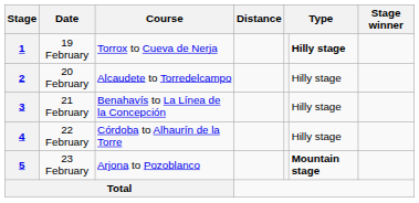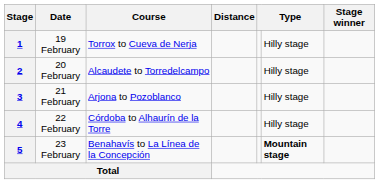1 | column 6: bold -> normal
3 | Course: Benahavís to La Línea de la Concepción -> Arjona to Pozoblanco
5 | Course: Arjona to Pozoblanco -> Benahavís to La Línea de la Concepción
